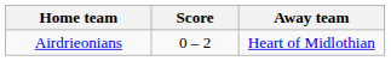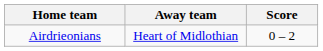columns swapped: Score <-> Away team
